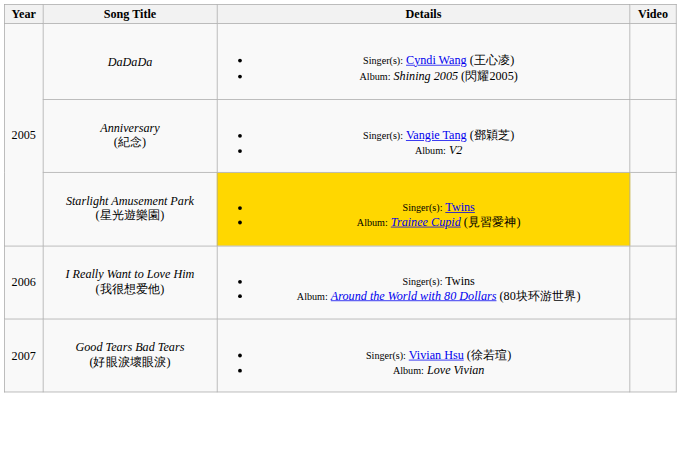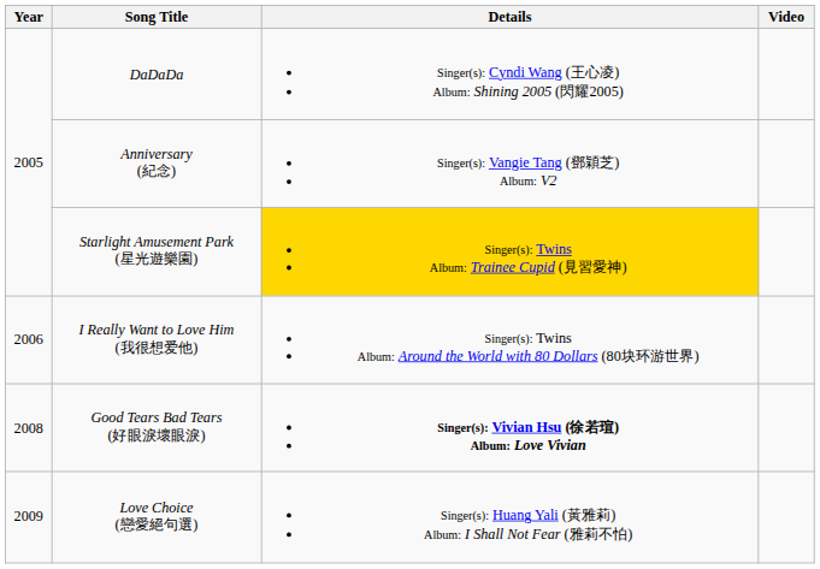Good Tears Bad Tears (好眼淚壞眼淚) | Year: 2007 -> 2008
Good Tears Bad Tears (好眼淚壞眼淚) | Details: normal -> bold
+ row: 2009 | Love Choice (戀愛絕句選) | Singer(s): Huang Yali (黃雅莉) Album: I Shall Not Fear (雅莉不怕)
